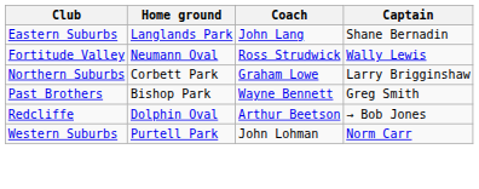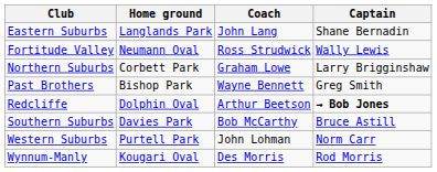Redcliffe | Captain: normal -> bold
+ row: Southern Suburbs | Davies Park | Bob McCarthy | Bruce Astill
+ row: Wynnum-Manly | Kougari Oval | Des Morris | Rod Morris
